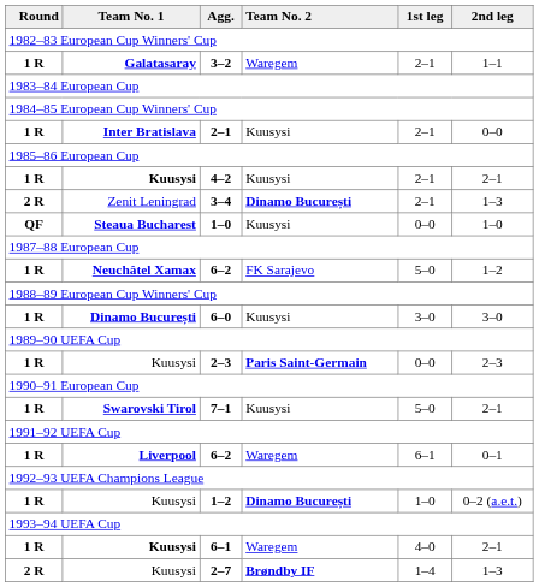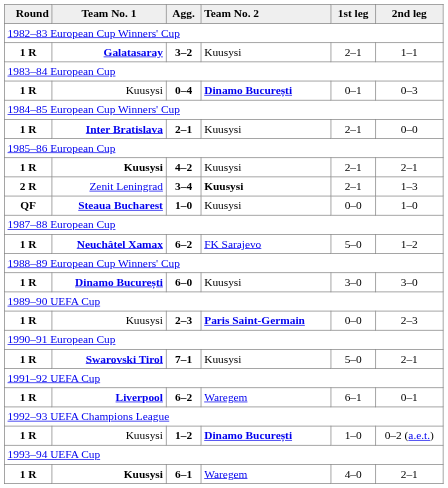3–2 | Team No. 2: Waregem -> Kuusysi
+ row: 1 R | Kuusysi | 0–4 | Dinamo București | 0–1 | 0–3
3–4 | Team No. 2: Dinamo București -> Kuusysi
- row: 2 R | Kuusysi | 2–7 | Brøndby IF | 1–4 | 1–3
